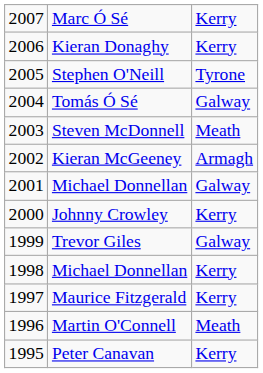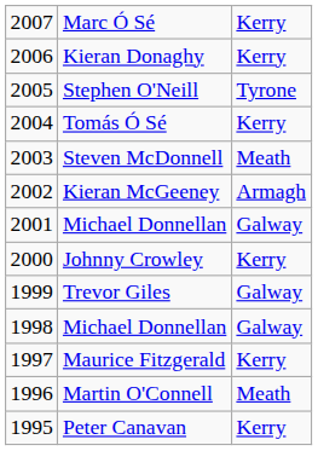Tomás Ó Sé | column 3: Galway -> Kerry
1998 / Michael Donnellan | column 3: Kerry -> Galway
